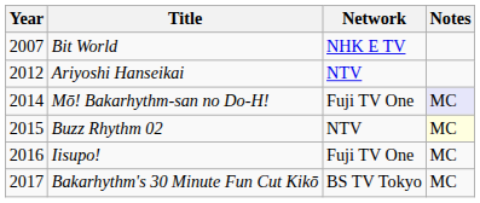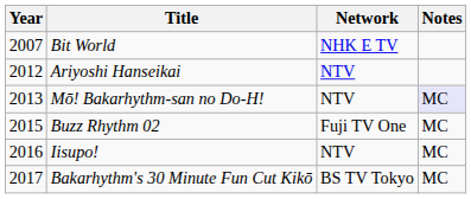Mō! Bakarhythm-san no Do-H! | Year: 2014 -> 2013
Mō! Bakarhythm-san no Do-H! | Network: Fuji TV One -> NTV
Buzz Rhythm 02 | Network: NTV -> Fuji TV One
Buzz Rhythm 02 | Notes: lightyellow background -> no background
Iisupo! | Network: Fuji TV One -> NTV
